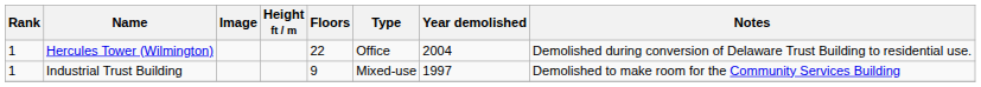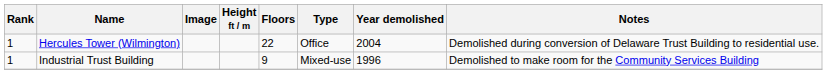Industrial Trust Building | Year demolished: 1997 -> 1996
